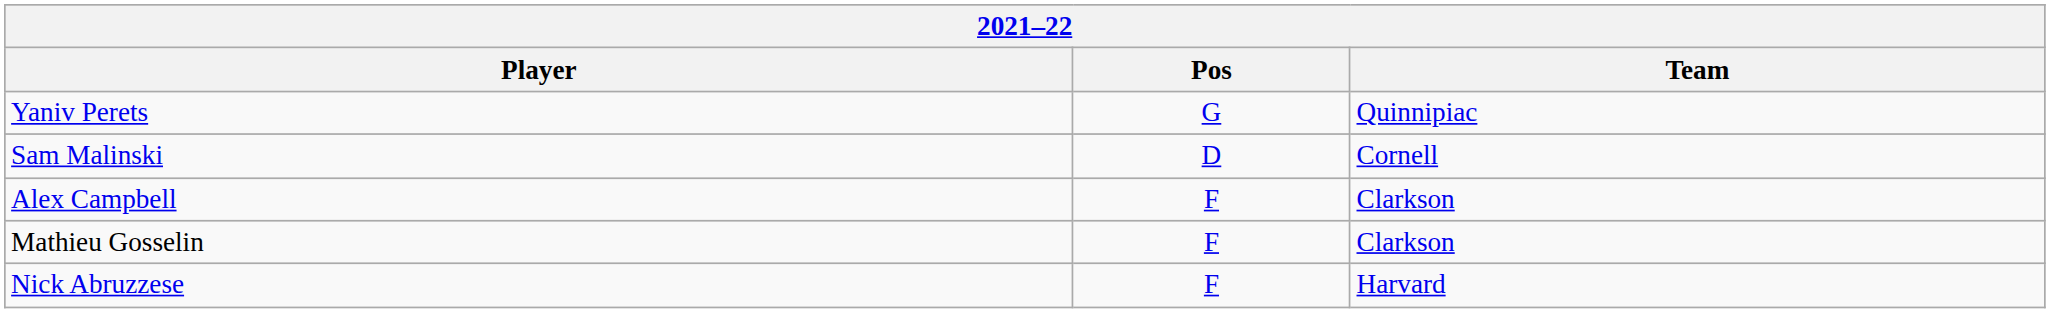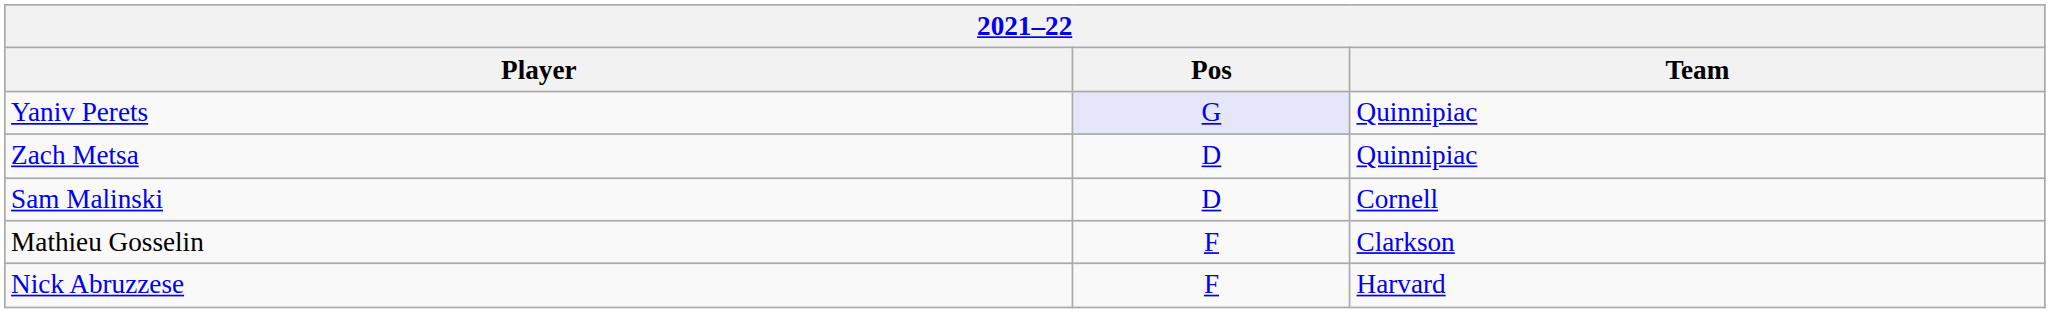Yaniv Perets | Pos: no background -> lavender background
+ row: Zach Metsa | D | Quinnipiac
- row: Alex Campbell | F | Clarkson
